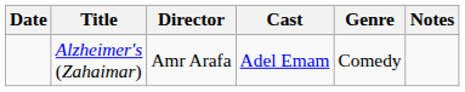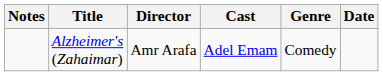columns swapped: Date <-> Notes
